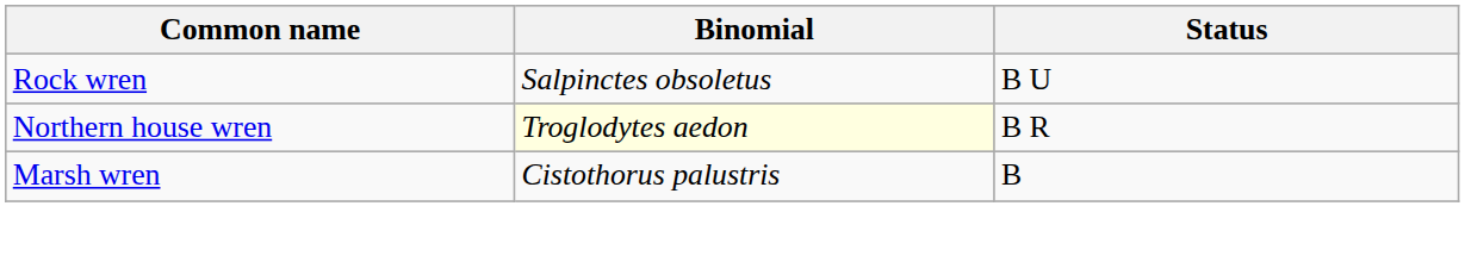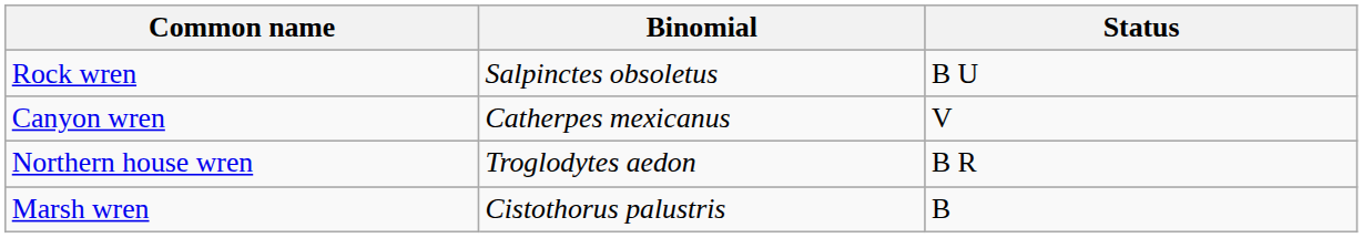+ row: Canyon wren | Catherpes mexicanus | V
Northern house wren | Binomial: lightyellow background -> no background
